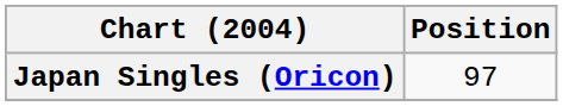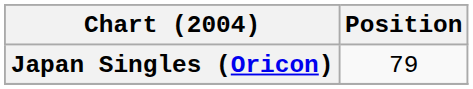Japan Singles (Oricon) | Position: 97 -> 79
